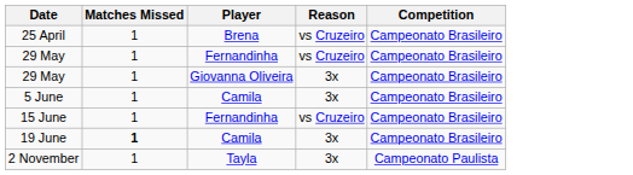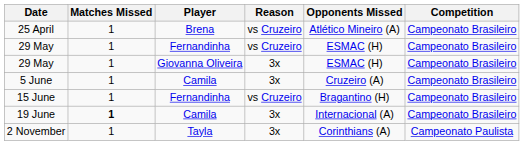+ column: Opponents Missed | Atlético Mineiro (A) | ESMAC (H) | ESMAC (H) | Cruzeiro (A) | Bragantino (H) | Internacional (A) | Corinthians (A)
